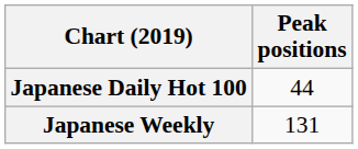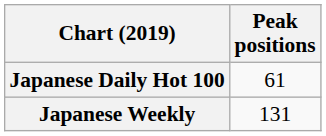Japanese Daily Hot 100 | Peak positions: 44 -> 61
